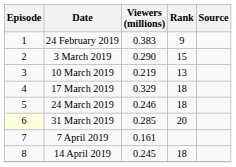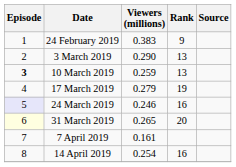3 March 2019 | Rank: 15 -> 13
10 March 2019 | Episode: normal -> bold
10 March 2019 | Viewers (millions): 0.219 -> 0.259
17 March 2019 | Viewers (millions): 0.329 -> 0.279
17 March 2019 | Rank: 18 -> 19
24 March 2019 | Episode: no background -> lavender background
24 March 2019 | Rank: 18 -> 16
31 March 2019 | Viewers (millions): 0.285 -> 0.265
14 April 2019 | Viewers (millions): 0.245 -> 0.254
14 April 2019 | Rank: 18 -> 16
